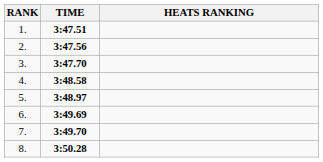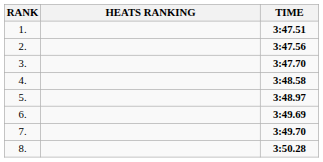columns swapped: HEATS RANKING <-> TIME
